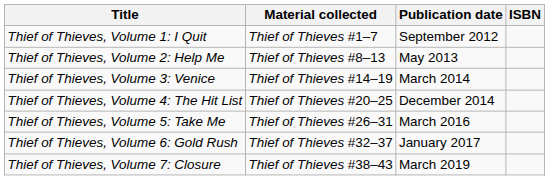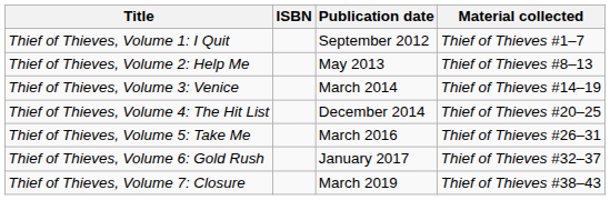columns swapped: Material collected <-> ISBN
